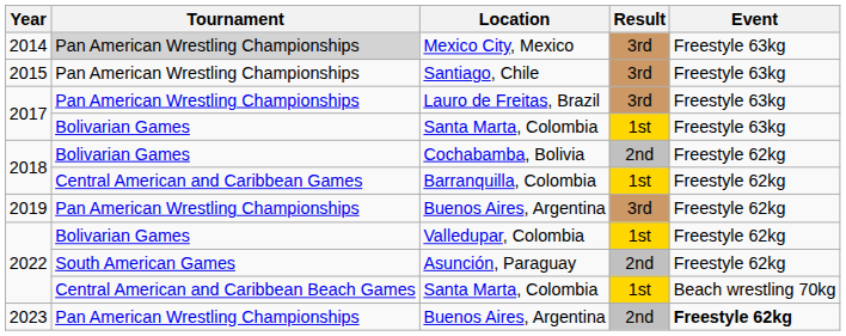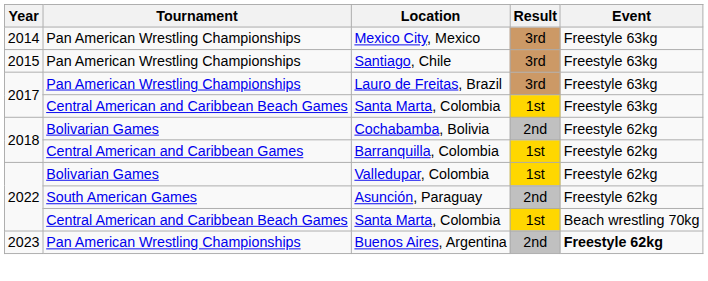Mexico City, Mexico | Tournament: lightgrey background -> no background
2017 / Santa Marta, Colombia | Tournament: Bolivarian Games -> Central American and Caribbean Beach Games
- row: 2019 | Pan American Wrestling Championships | Buenos Aires, Argentina | 3rd | Freestyle 62kg
